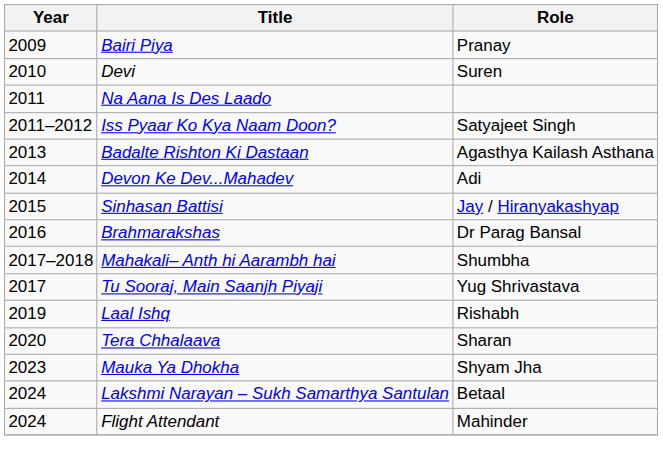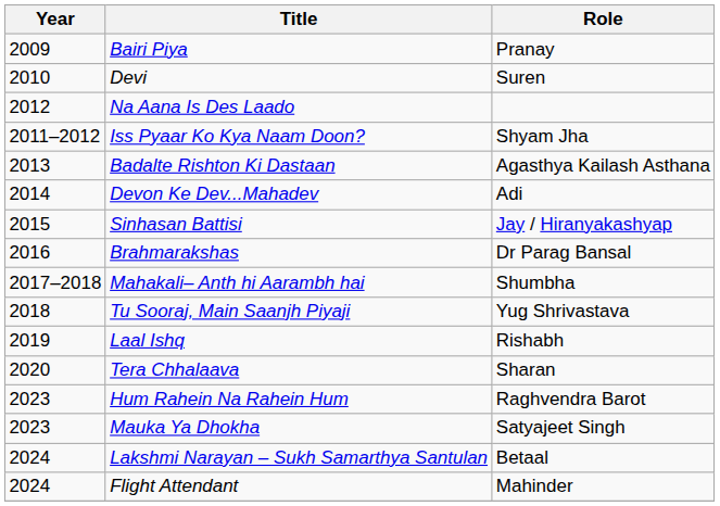Na Aana Is Des Laado | Year: 2011 -> 2012
Iss Pyaar Ko Kya Naam Doon? | Role: Satyajeet Singh -> Shyam Jha
Tu Sooraj, Main Saanjh Piyaji | Year: 2017 -> 2018
+ row: 2023 | Hum Rahein Na Rahein Hum | Raghvendra Barot
Mauka Ya Dhokha | Role: Shyam Jha -> Satyajeet Singh
